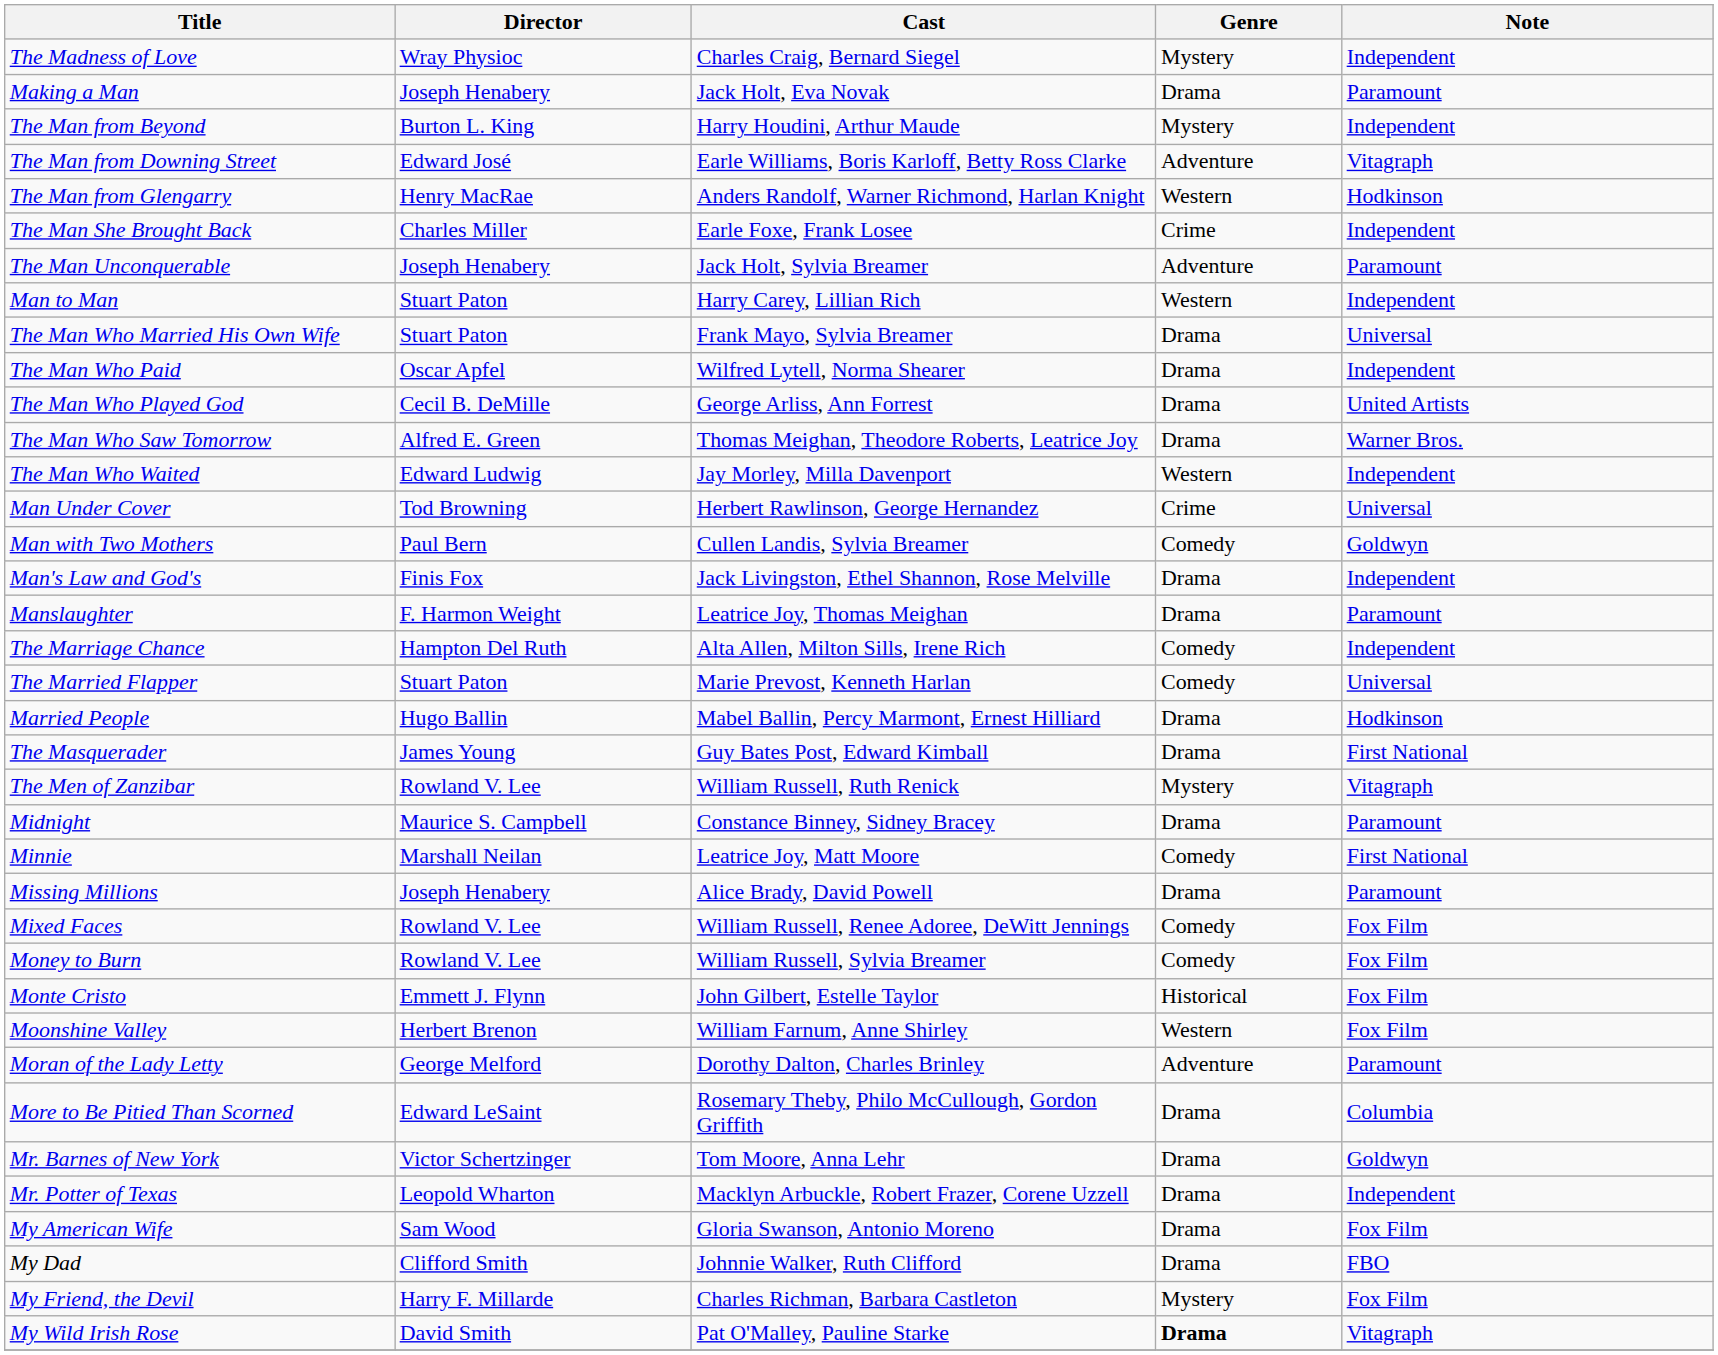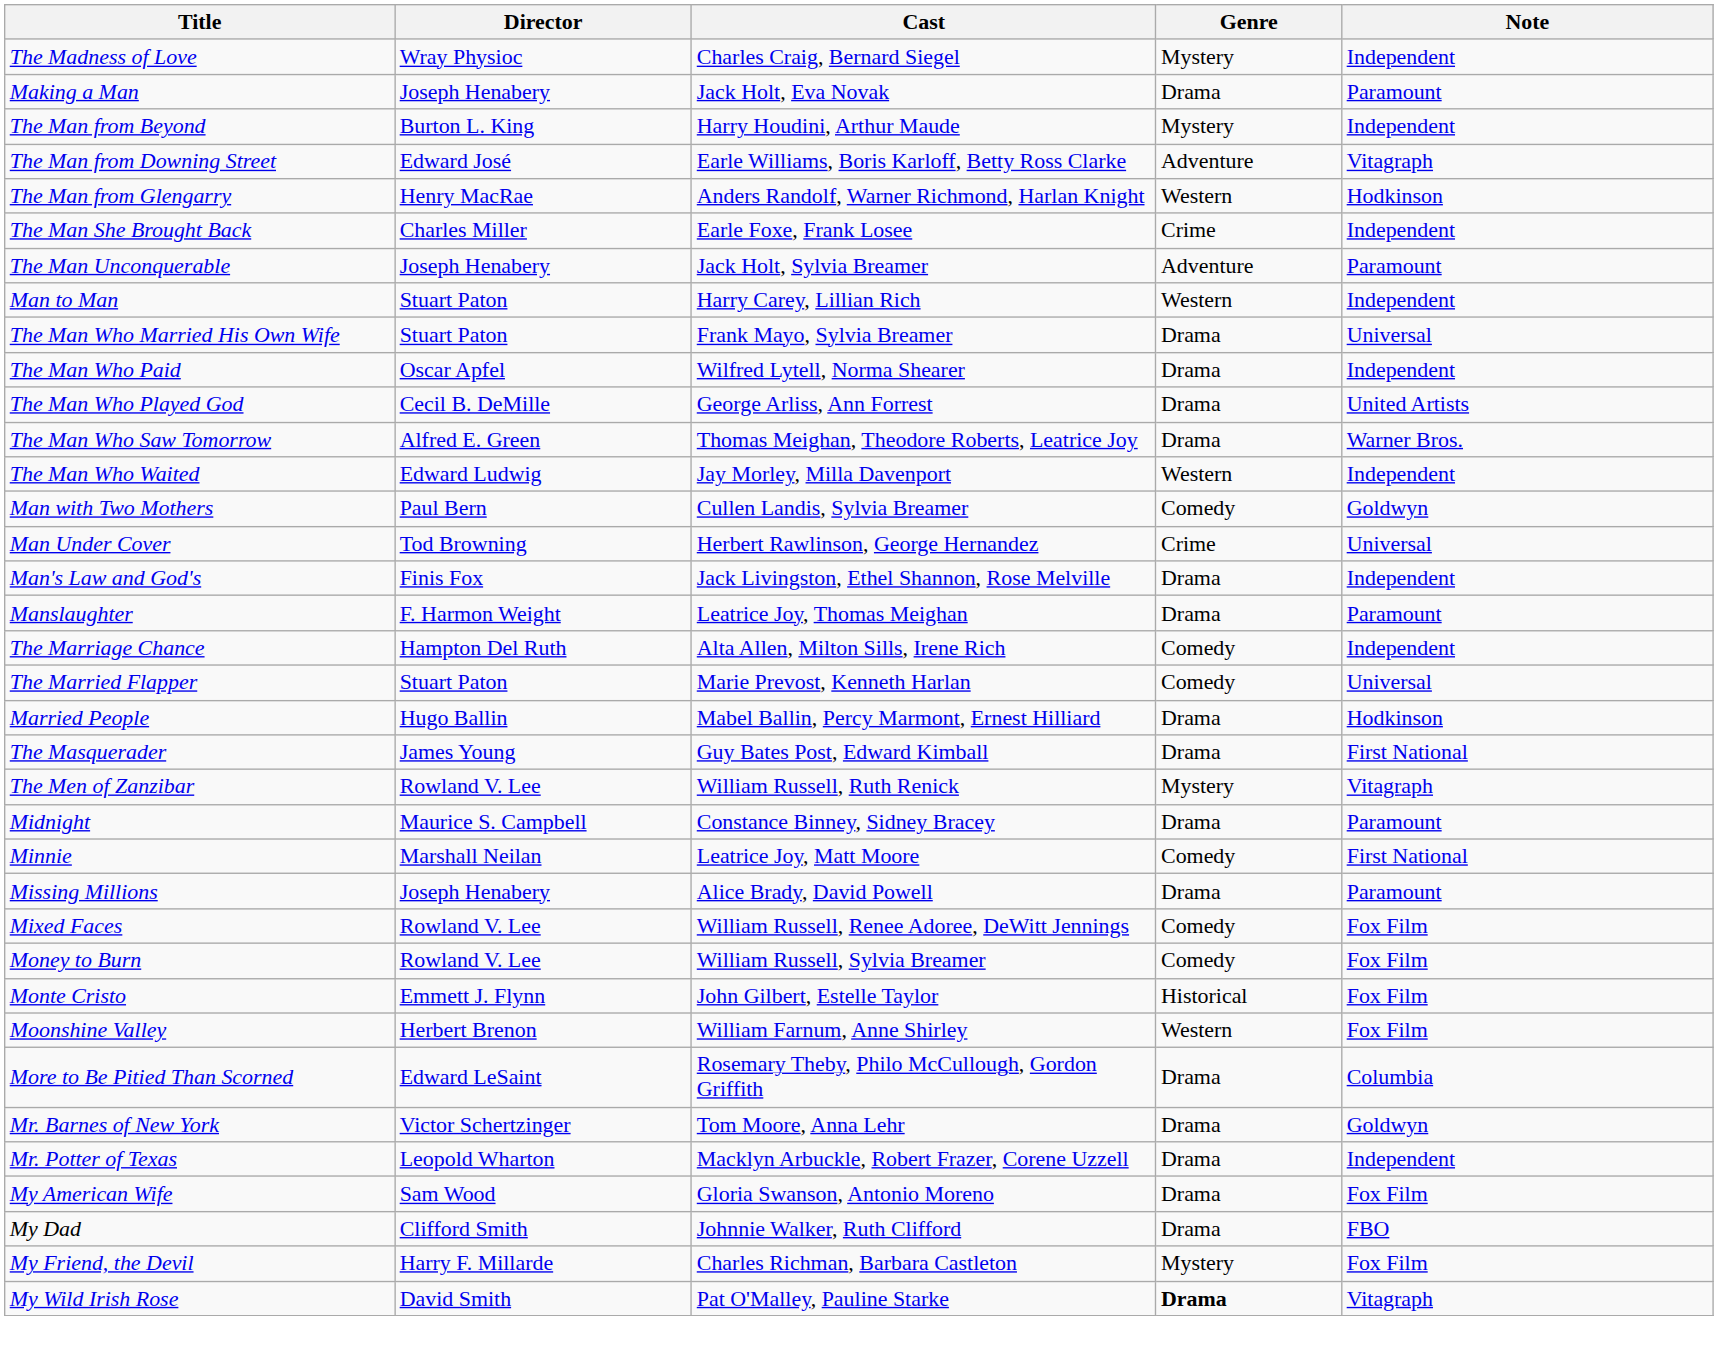rows swapped: Man Under Cover <-> Man with Two Mothers
- row: Moran of the Lady Letty | George Melford | Dorothy Dalton, Charles Brinley | Adventure | Paramount
